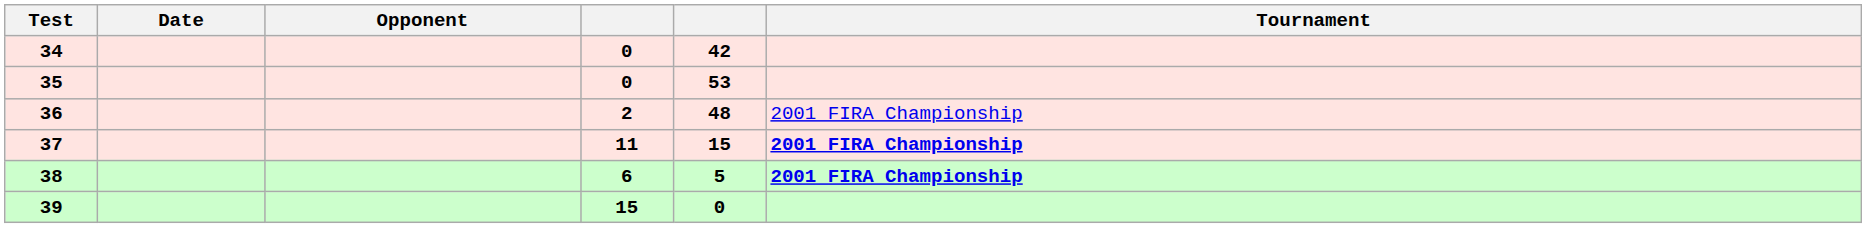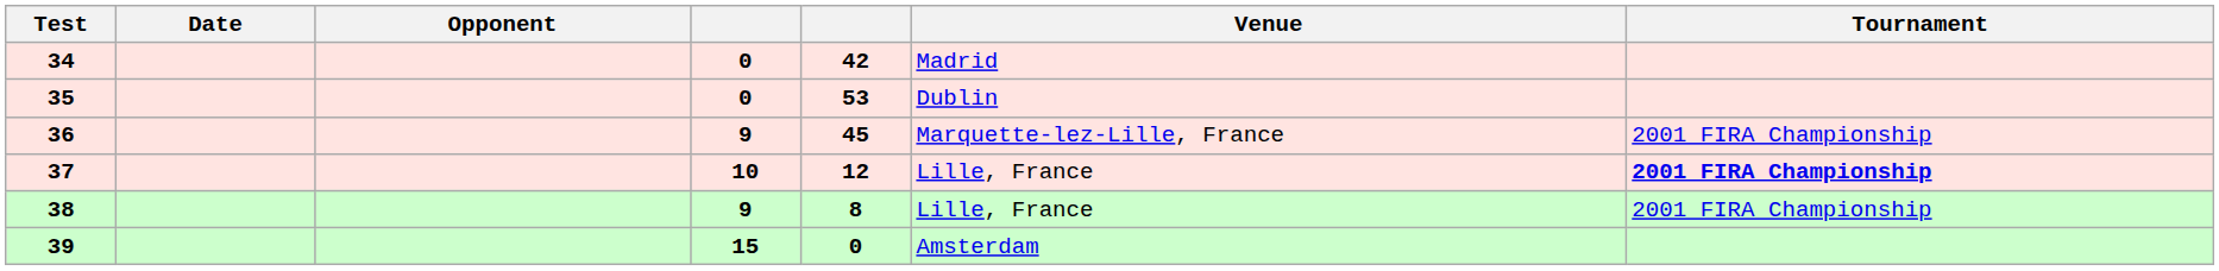+ column: Venue | Madrid | Dublin | Marquette-lez-Lille, France | Lille, France | Lille, France | Amsterdam
36 | column 4: 2 -> 9
36 | column 5: 48 -> 45
37 | column 4: 11 -> 10
37 | column 5: 15 -> 12
38 | column 4: 6 -> 9
38 | column 5: 5 -> 8
38 | Tournament: bold -> normal
